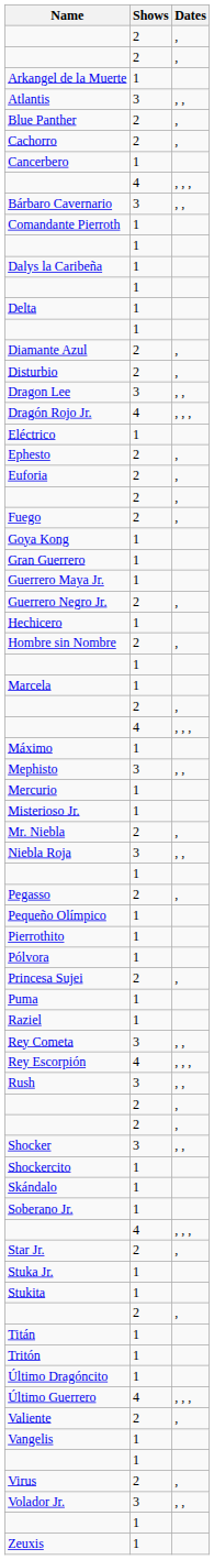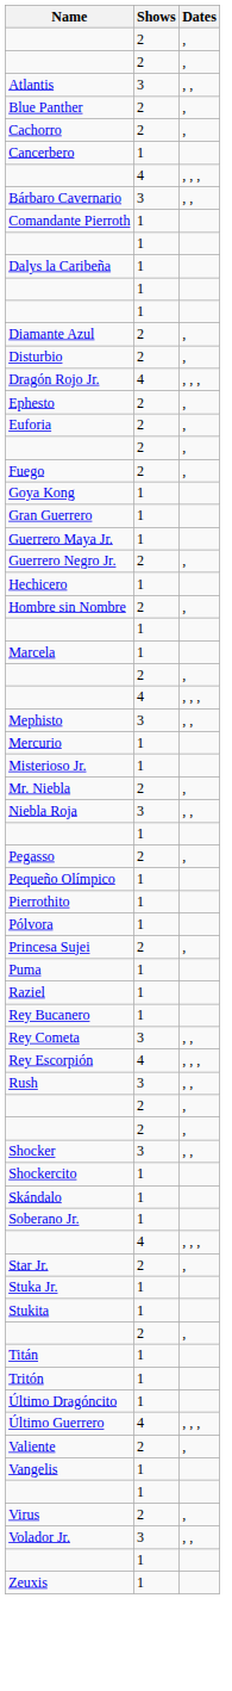- row: Arkangel de la Muerte | 1
- row: Delta | 1
- row: Dragon Lee | 3 | , ,
- row: Eléctrico | 1
- row: Máximo | 1
+ row: Rey Bucanero | 1
